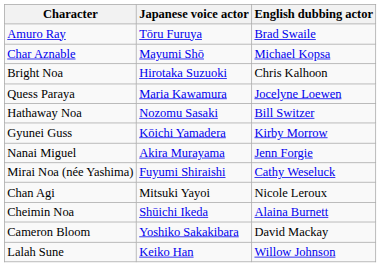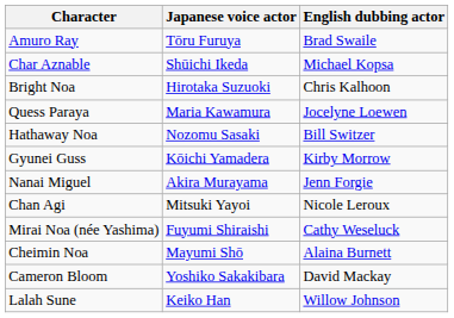Char Aznable | Japanese voice actor: Mayumi Shō -> Shūichi Ikeda
rows swapped: Chan Agi <-> Mirai Noa (née Yashima)
Cheimin Noa | Japanese voice actor: Shūichi Ikeda -> Mayumi Shō
